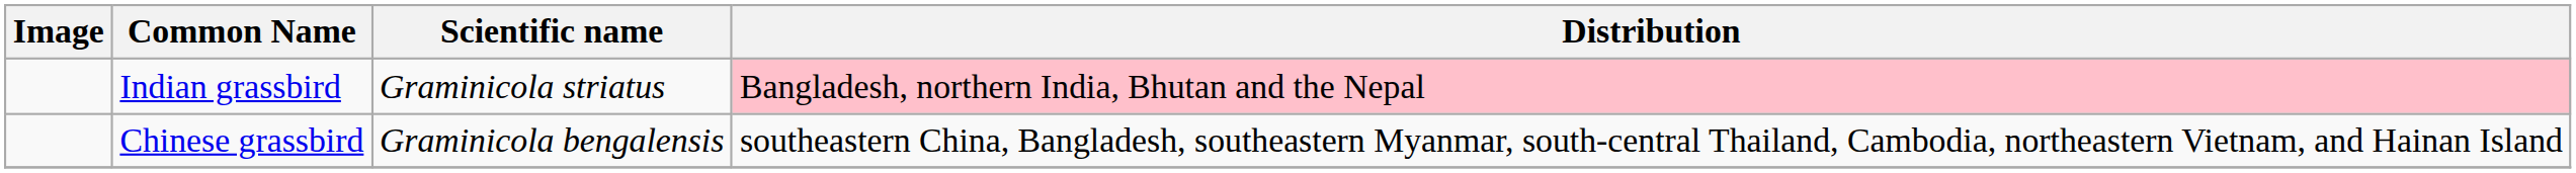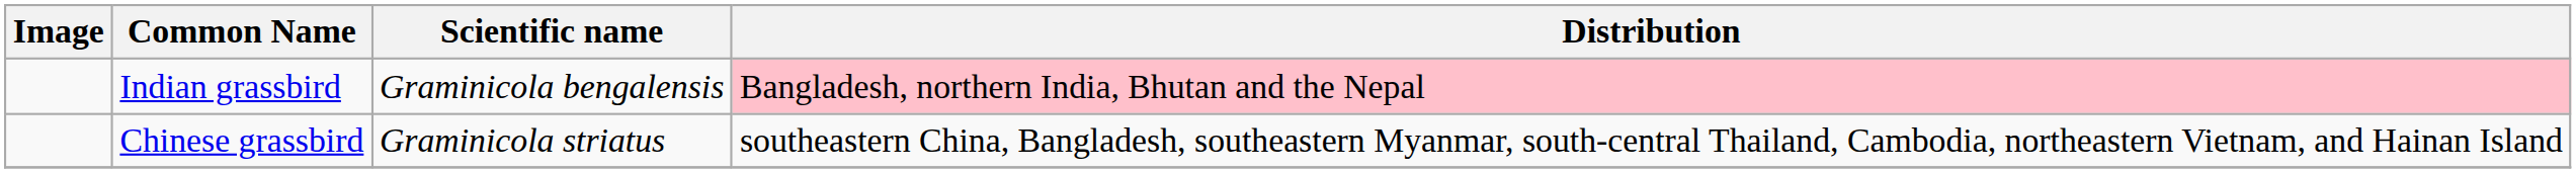Indian grassbird | Scientific name: Graminicola striatus -> Graminicola bengalensis
Chinese grassbird | Scientific name: Graminicola bengalensis -> Graminicola striatus
